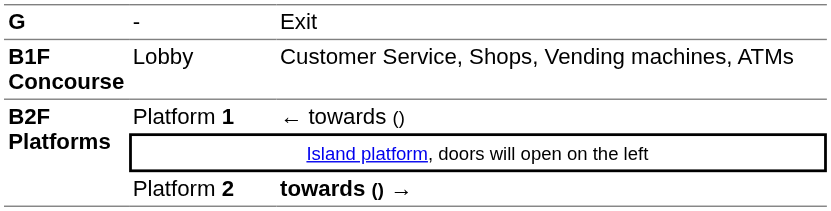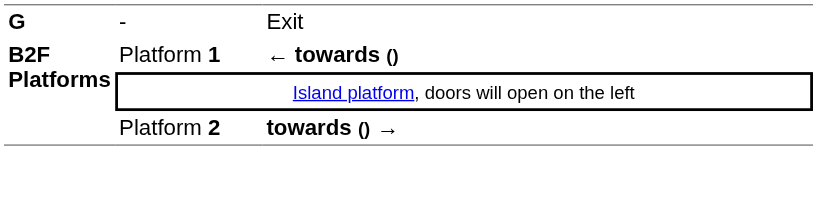- row: B1F Concourse | Lobby | Customer Service, Shops, Vending machines, ATMs
Platform 1 | column 3: normal -> bold
